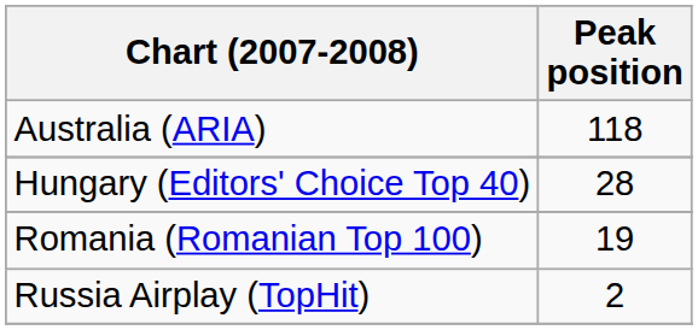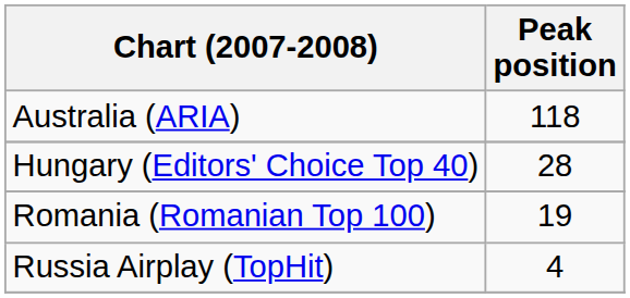Russia Airplay (TopHit) | Peak position: 2 -> 4
